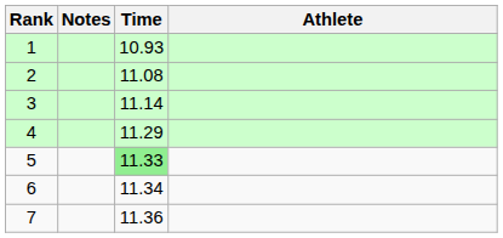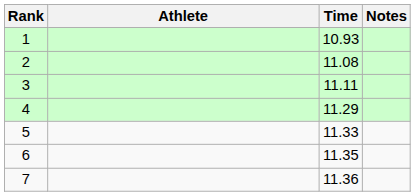columns swapped: Athlete <-> Notes
3 | Time: 11.14 -> 11.11
5 | Time: lightgreen background -> no background
6 | Time: 11.34 -> 11.35
